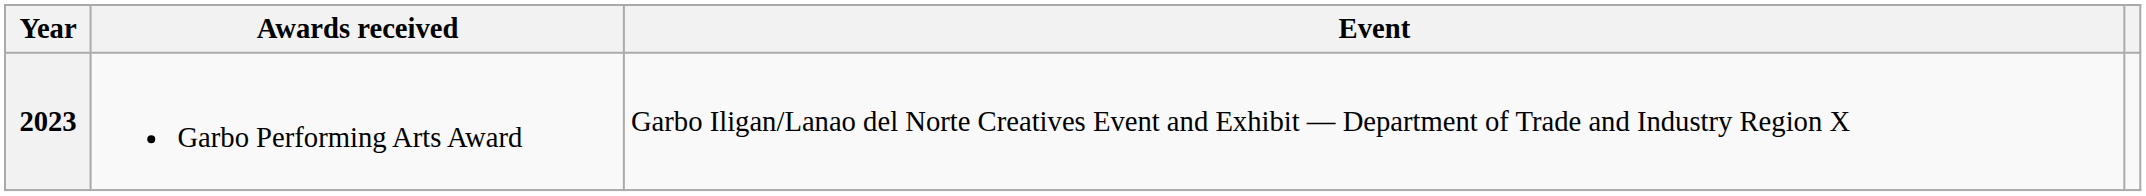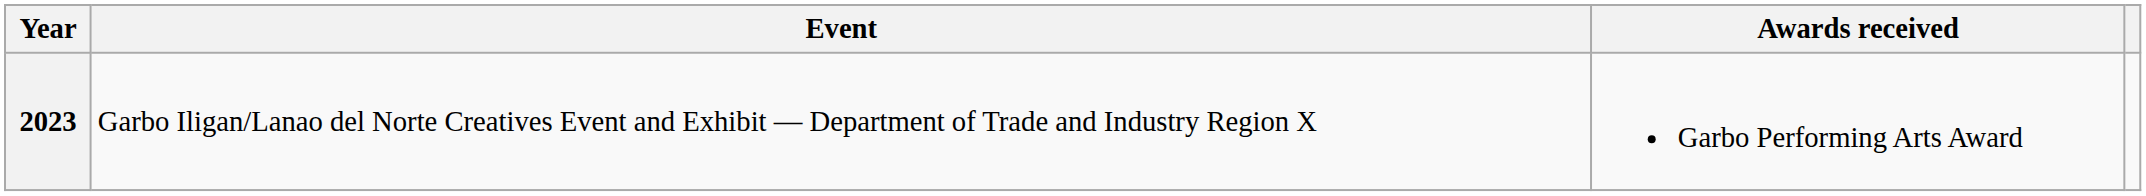columns swapped: Event <-> Awards received
